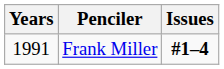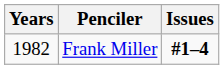Frank Miller | Years: 1991 -> 1982
